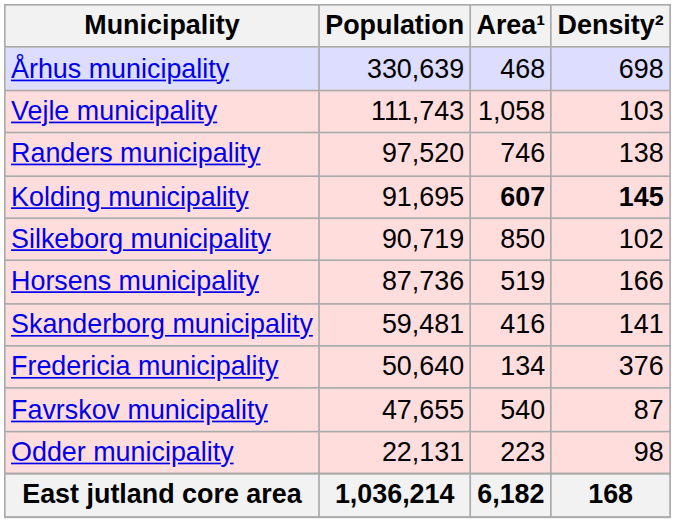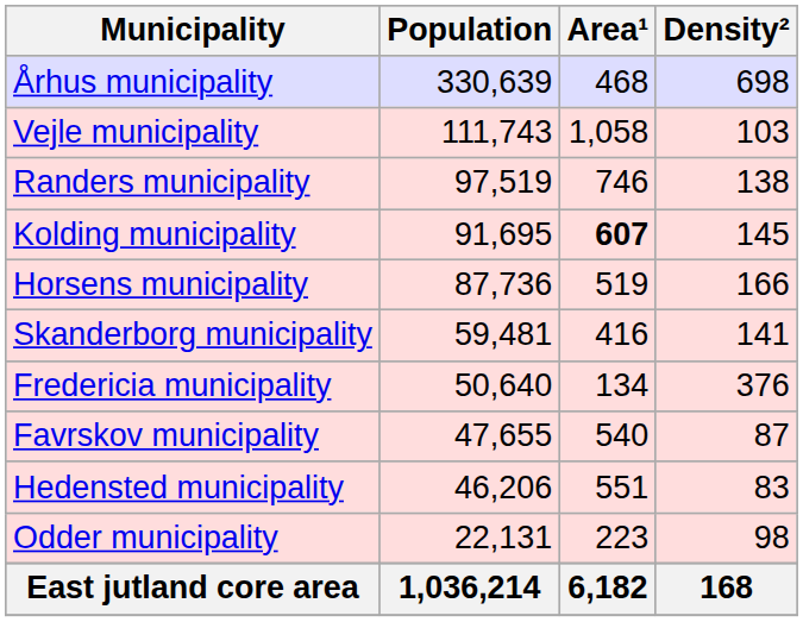Randers municipality | Population: 97,520 -> 97,519
Kolding municipality | Density²: bold -> normal
- row: Silkeborg municipality | 90,719 | 850 | 102
+ row: Hedensted municipality | 46,206 | 551 | 83
